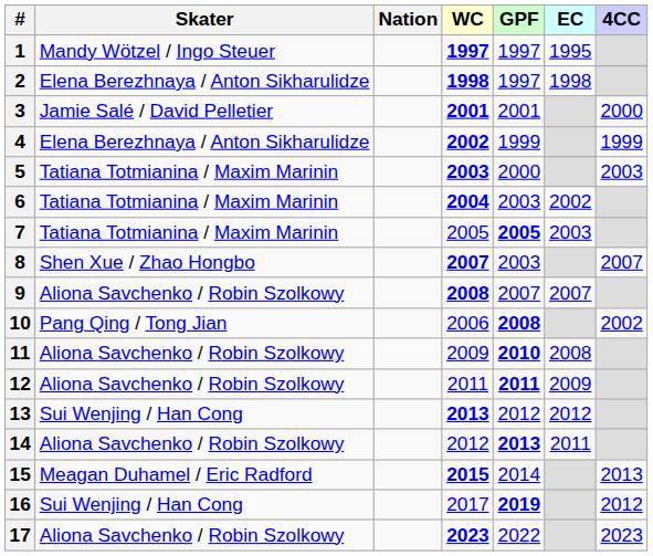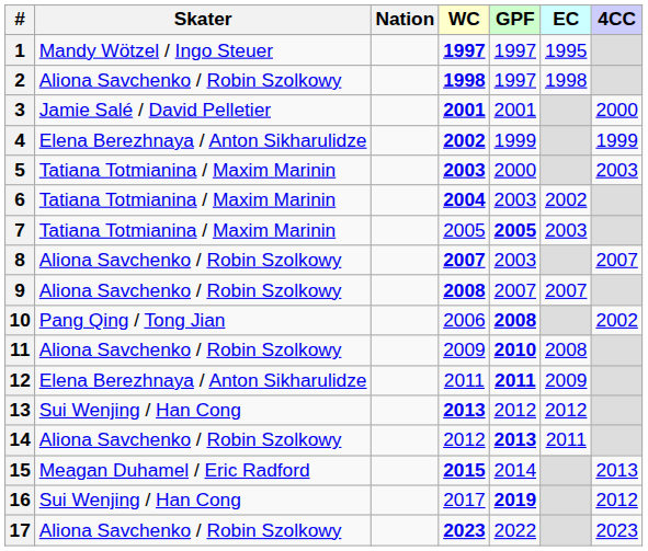2 | Skater: Elena Berezhnaya / Anton Sikharulidze -> Aliona Savchenko / Robin Szolkowy
8 | Skater: Shen Xue / Zhao Hongbo -> Aliona Savchenko / Robin Szolkowy
12 | Skater: Aliona Savchenko / Robin Szolkowy -> Elena Berezhnaya / Anton Sikharulidze
